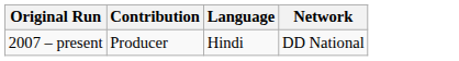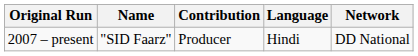+ column: Name | "SID Faarz"
